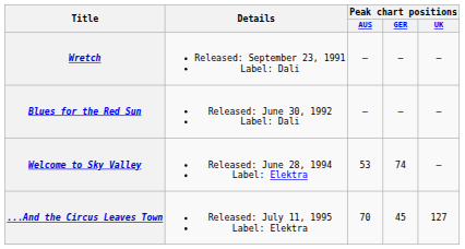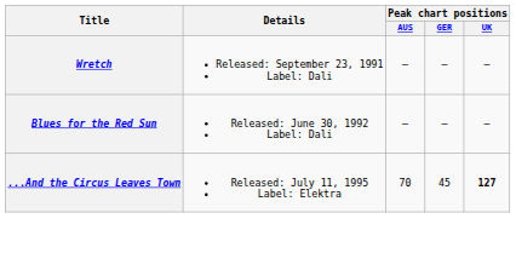- row: Welcome to Sky Valley | Released: June 28, 1994 Label: Elektra | 53 | 74 | —
...And the Circus Leaves Town | Peak chart positions / UK: normal -> bold
